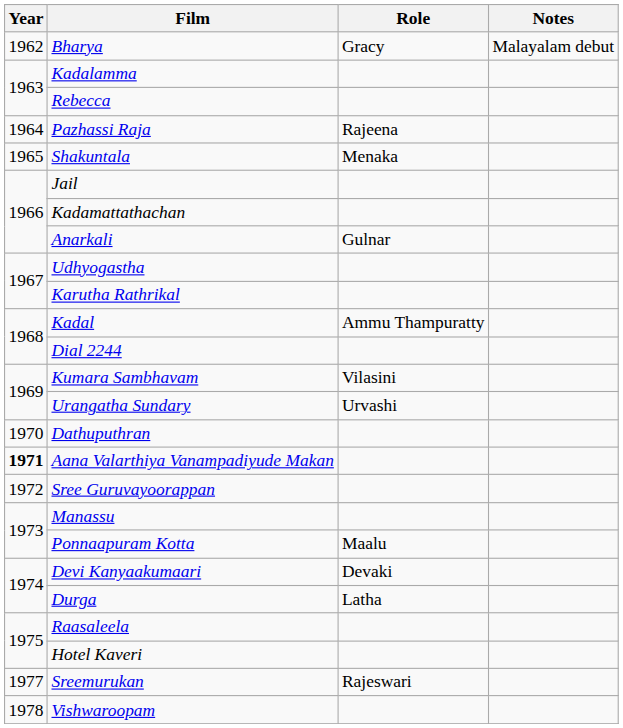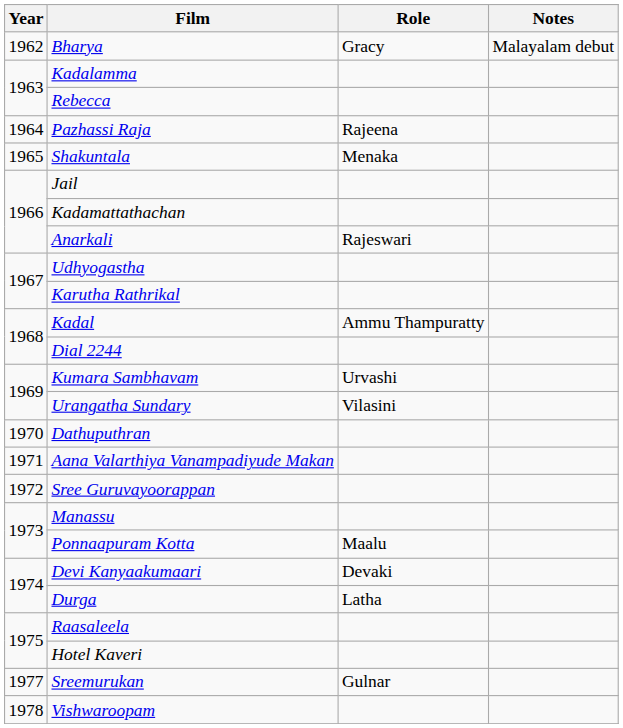Anarkali | Role: Gulnar -> Rajeswari
Kumara Sambhavam | Role: Vilasini -> Urvashi
Urangatha Sundary | Role: Urvashi -> Vilasini
Aana Valarthiya Vanampadiyude Makan | Year: bold -> normal
Sreemurukan | Role: Rajeswari -> Gulnar
